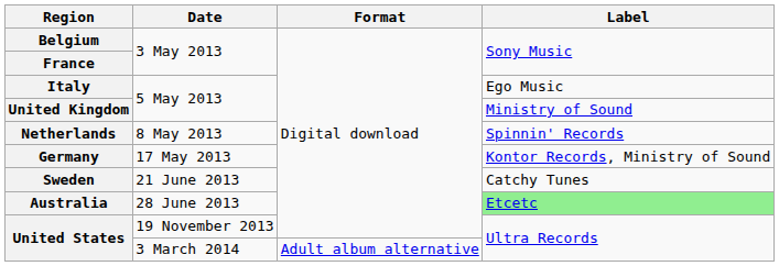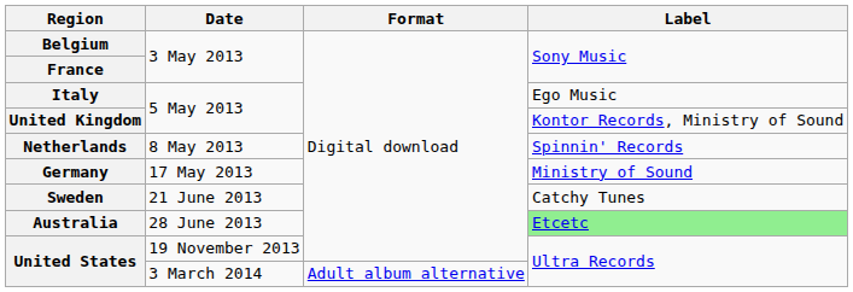United Kingdom | Label: Ministry of Sound -> Kontor Records, Ministry of Sound
Germany | Label: Kontor Records, Ministry of Sound -> Ministry of Sound
